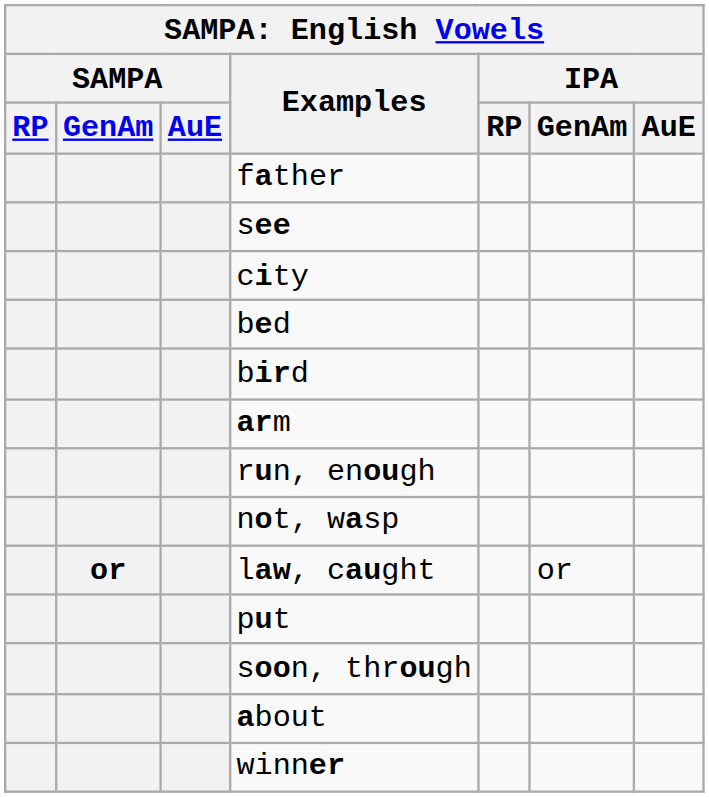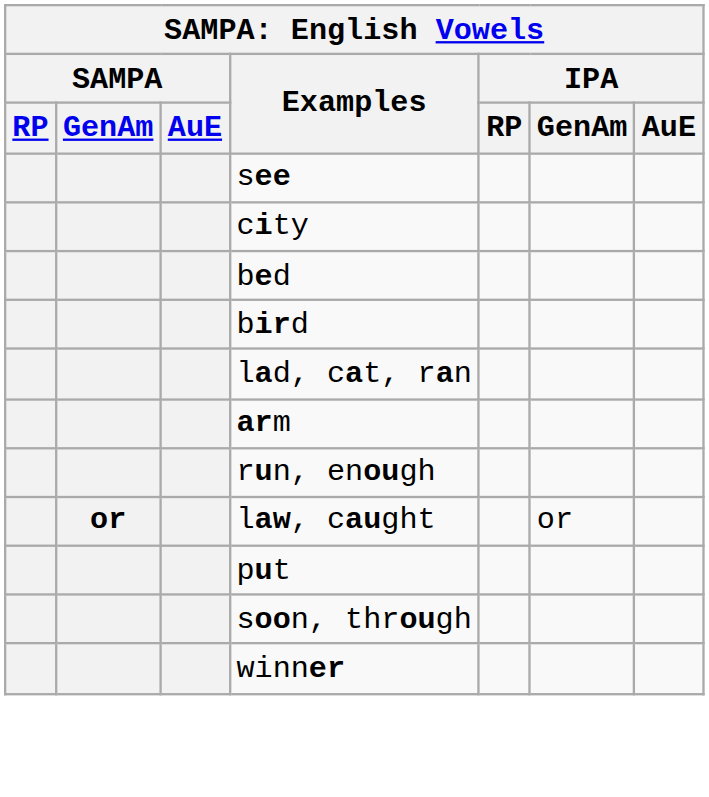- row: father
+ row: lad, cat, ran
- row: not, wasp
- row: about
